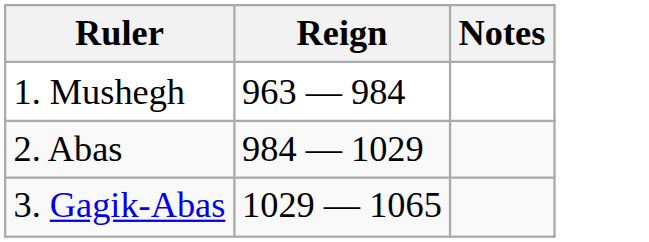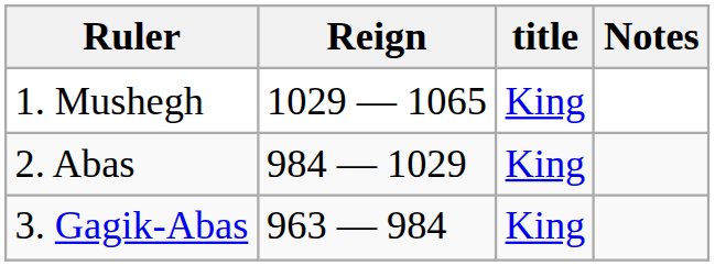+ column: title | King | King | King
1. Mushegh | Reign: 963 — 984 -> 1029 — 1065
3. Gagik-Abas | Reign: 1029 — 1065 -> 963 — 984
